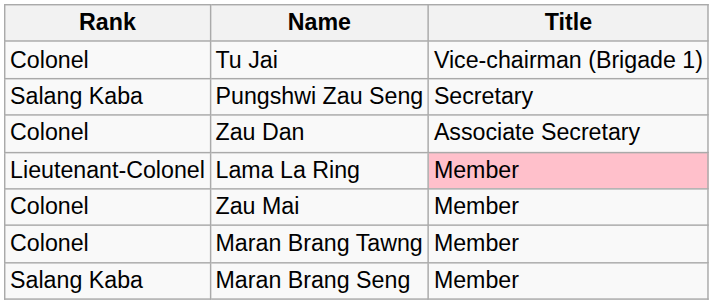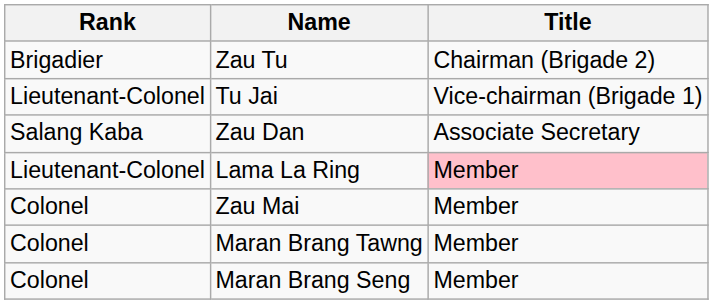+ row: Brigadier | Zau Tu | Chairman (Brigade 2)
Tu Jai | Rank: Colonel -> Lieutenant-Colonel
- row: Salang Kaba | Pungshwi Zau Seng | Secretary
Zau Dan | Rank: Colonel -> Salang Kaba
Maran Brang Seng | Rank: Salang Kaba -> Colonel
